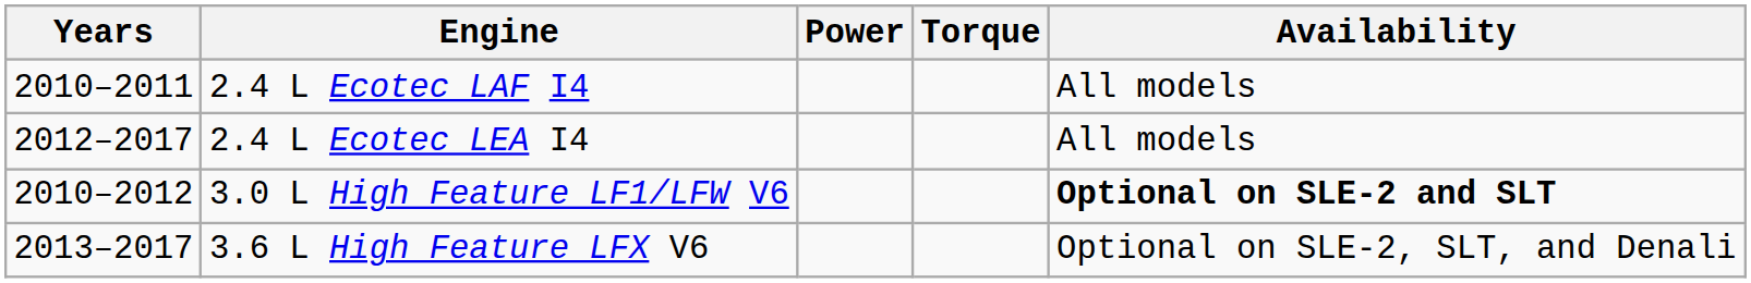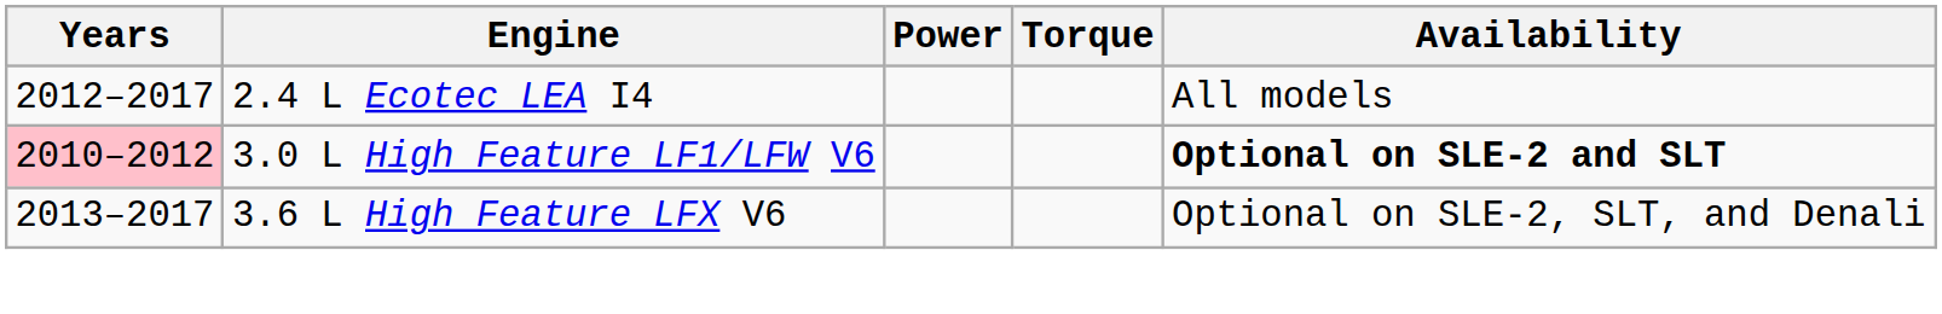- row: 2010–2011 | 2.4 L Ecotec LAF I4 | All models
3.0 L High Feature LF1/LFW V6 | Years: no background -> pink background
